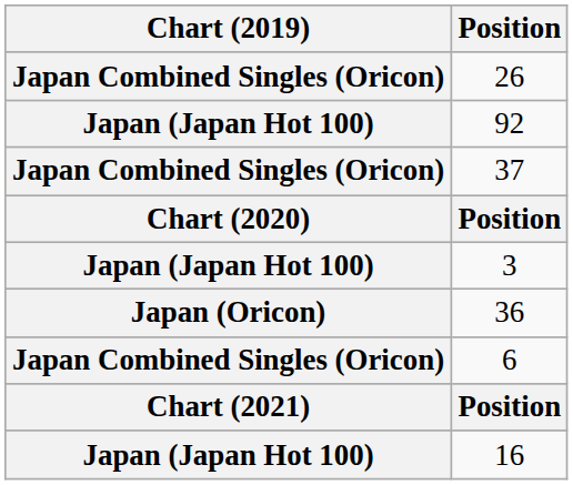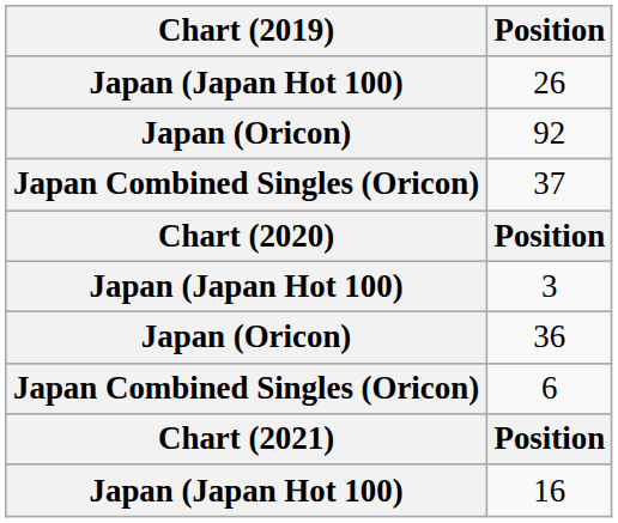26 | Chart (2019): Japan Combined Singles (Oricon) -> Japan (Japan Hot 100)
92 | Chart (2019): Japan (Japan Hot 100) -> Japan (Oricon)
